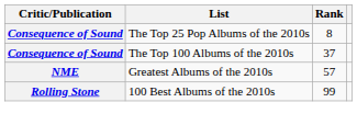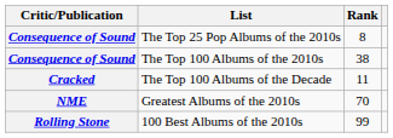The Top 100 Albums of the 2010s | Rank: 37 -> 38
+ row: Cracked | The Top 100 Albums of the Decade | 11
Greatest Albums of the 2010s | Rank: 57 -> 70
